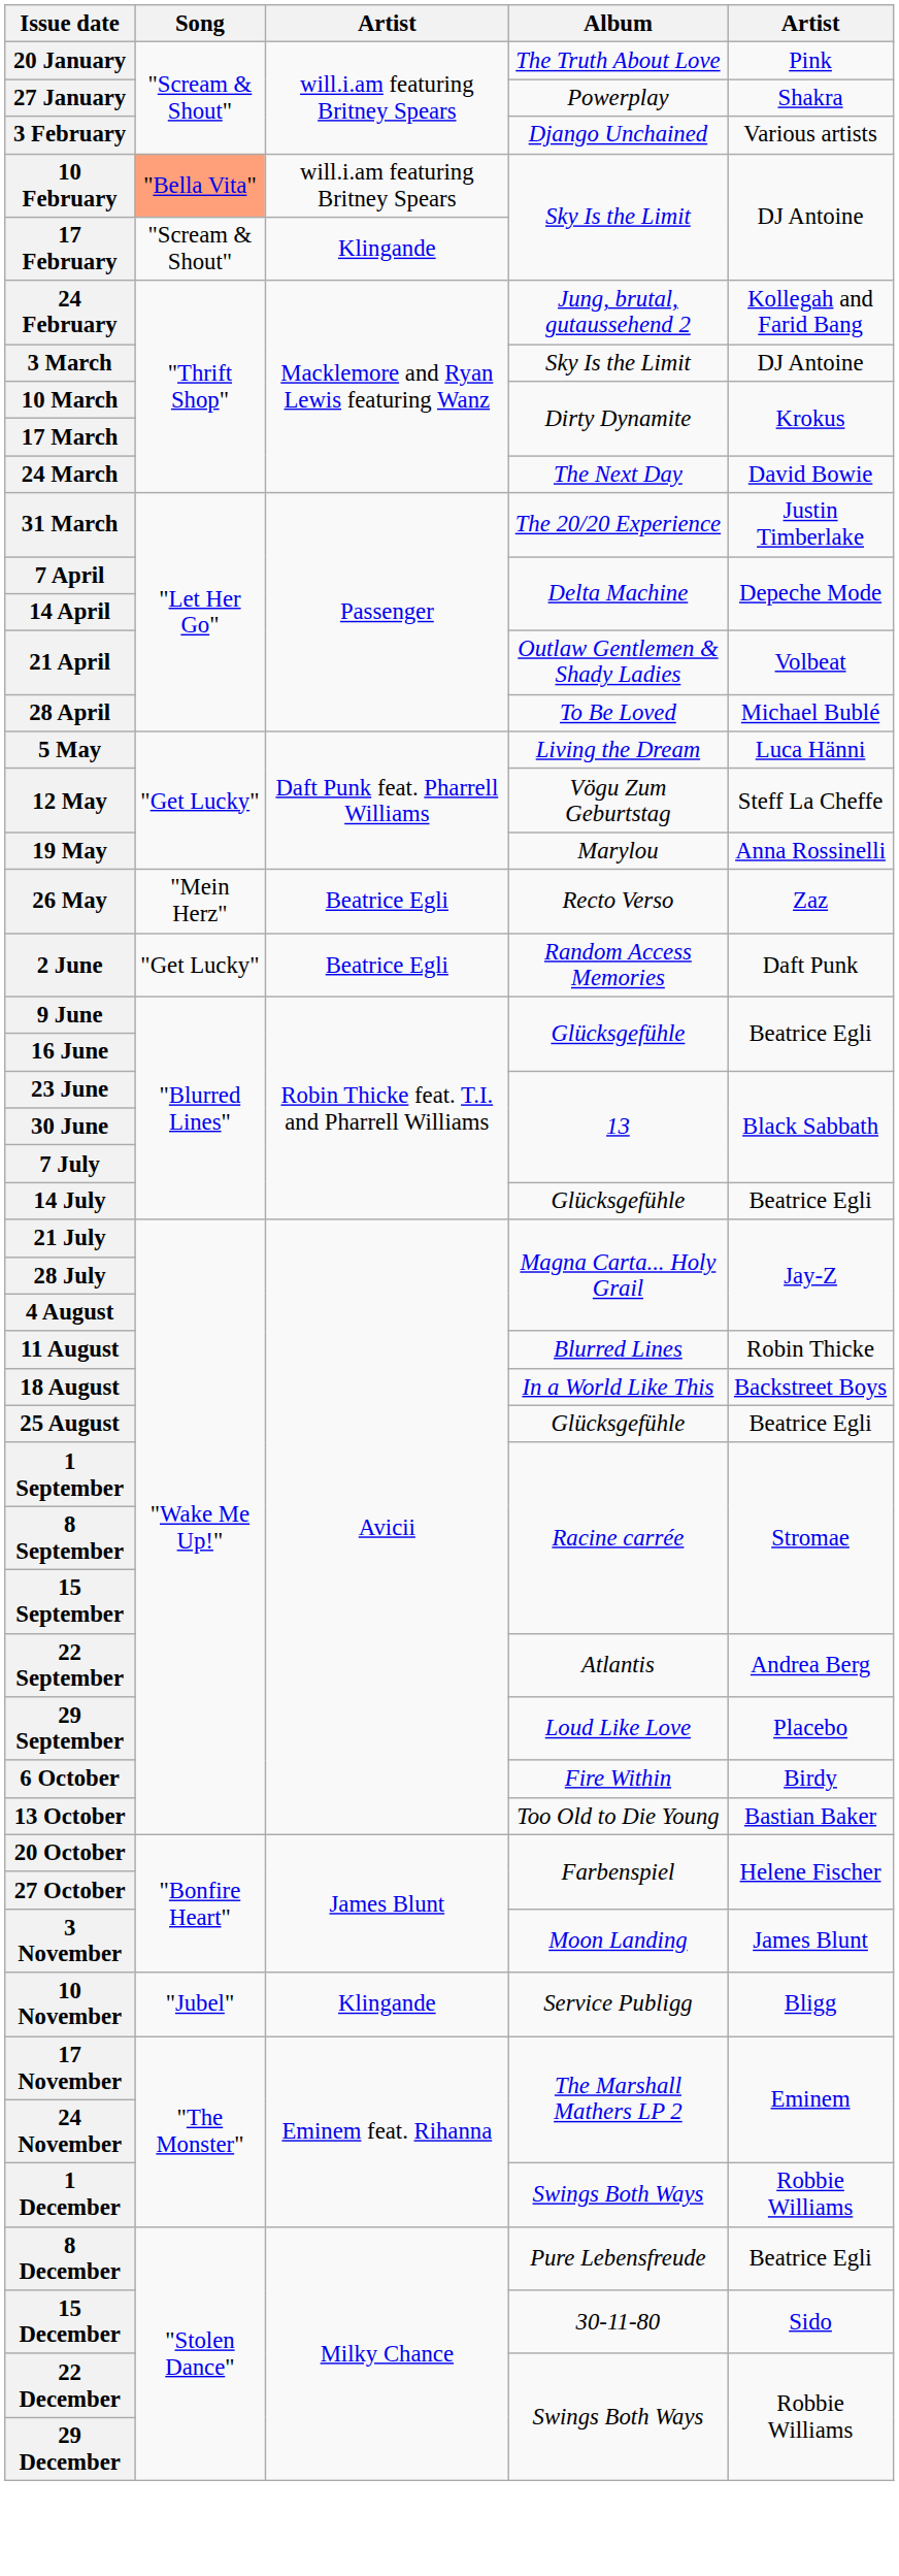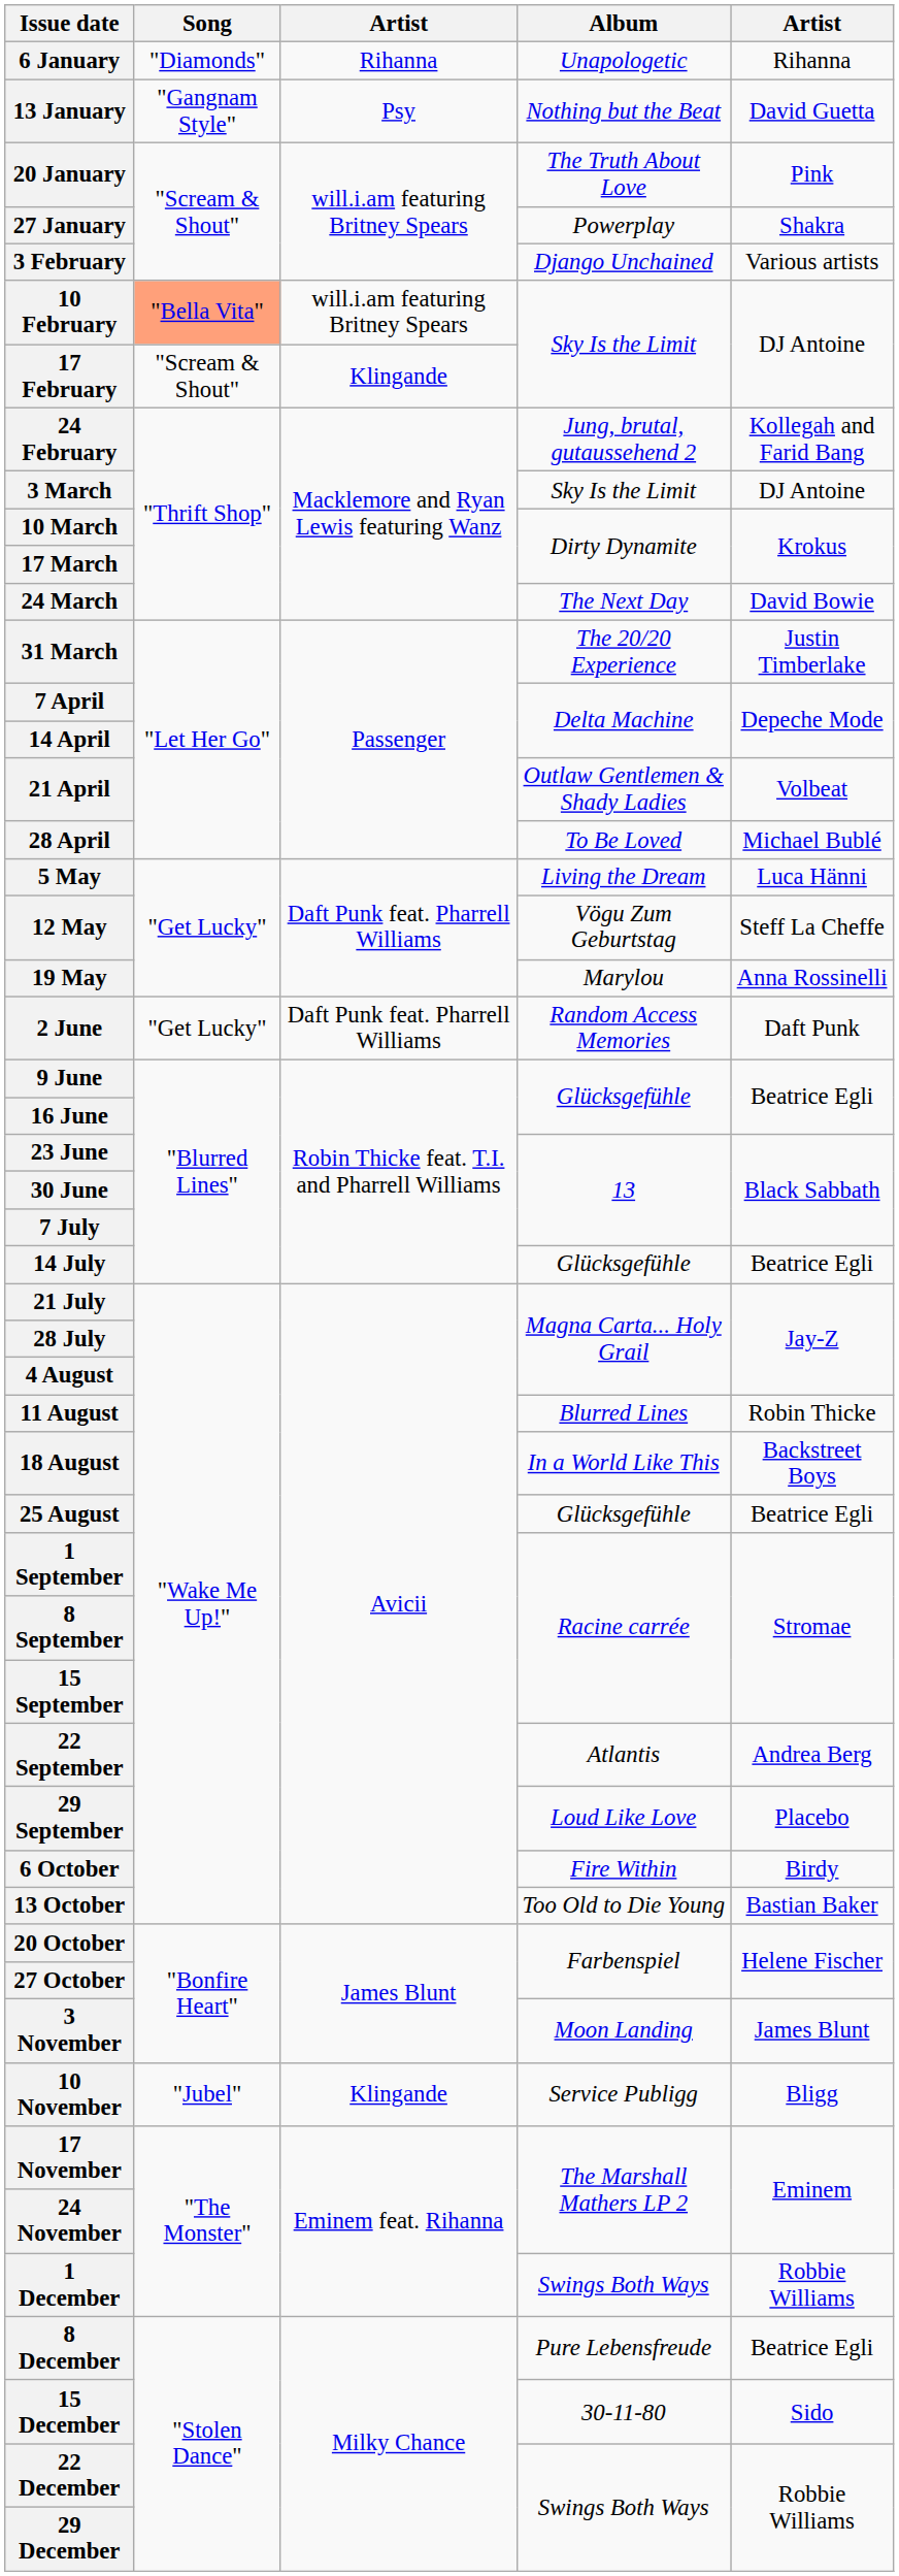+ row: 6 January | "Diamonds" | Rihanna | Unapologetic | Rihanna
+ row: 13 January | "Gangnam Style" | Psy | Nothing but the Beat | David Guetta
- row: 26 May | "Mein Herz" | Beatrice Egli | Recto Verso | Zaz
2 June | column 3: Beatrice Egli -> Daft Punk feat. Pharrell Williams
